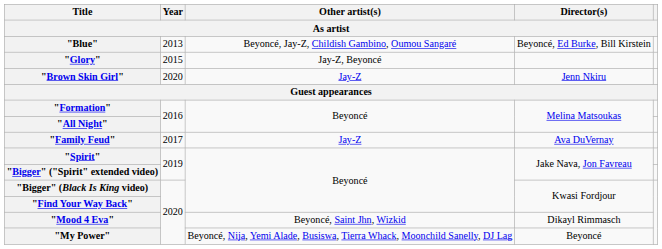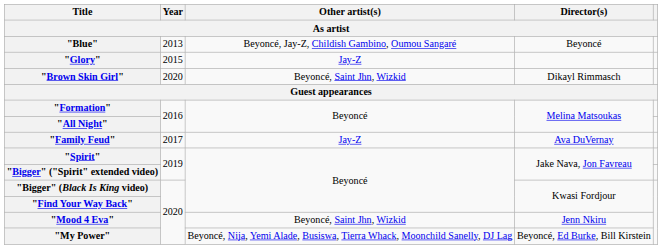"Blue" | Director(s): Beyoncé, Ed Burke, Bill Kirstein -> Beyoncé
"Glory" | Other artist(s): Jay-Z, Beyoncé -> Jay-Z
"Brown Skin Girl" | Other artist(s): Jay-Z -> Beyoncé, Saint Jhn, Wizkid
"Brown Skin Girl" | Director(s): Jenn Nkiru -> Dikayl Rimmasch
"Mood 4 Eva" | Director(s): Dikayl Rimmasch -> Jenn Nkiru
"My Power" | Director(s): Beyoncé -> Beyoncé, Ed Burke, Bill Kirstein
